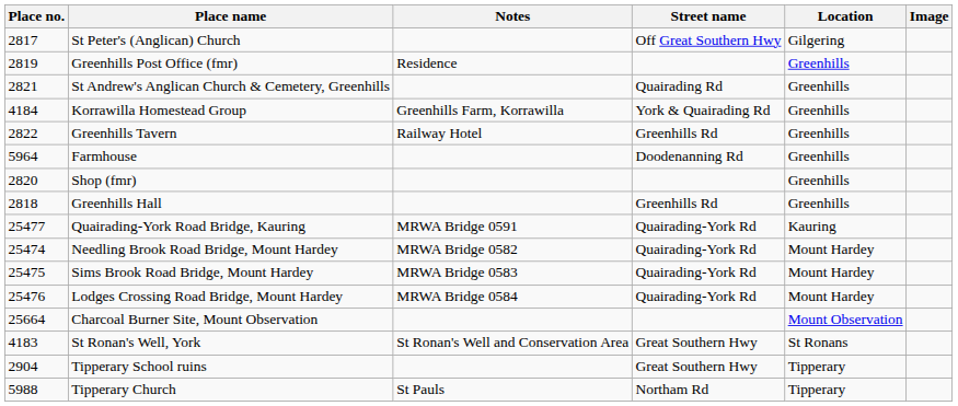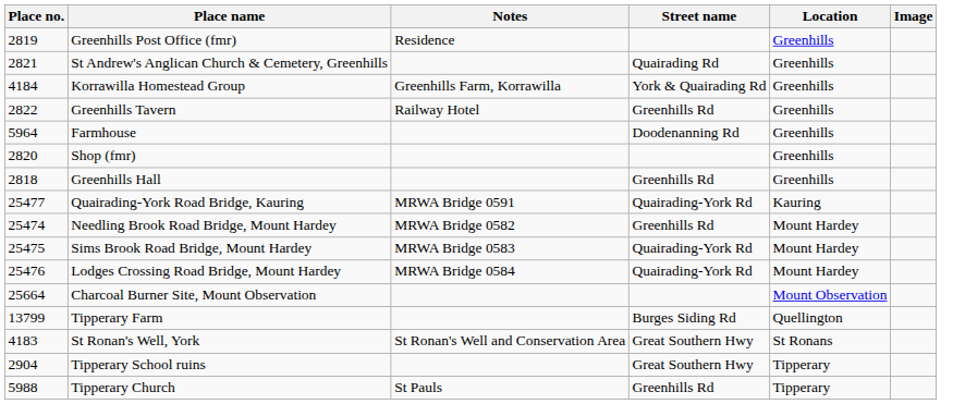- row: 2817 | St Peter's (Anglican) Church | Off Great Southern Hwy | Gilgering
Needling Brook Road Bridge, Mount Hardey | Street name: Quairading-York Rd -> Greenhills Rd
+ row: 13799 | Tipperary Farm | Burges Siding Rd | Quellington
Tipperary Church | Street name: Northam Rd -> Greenhills Rd
